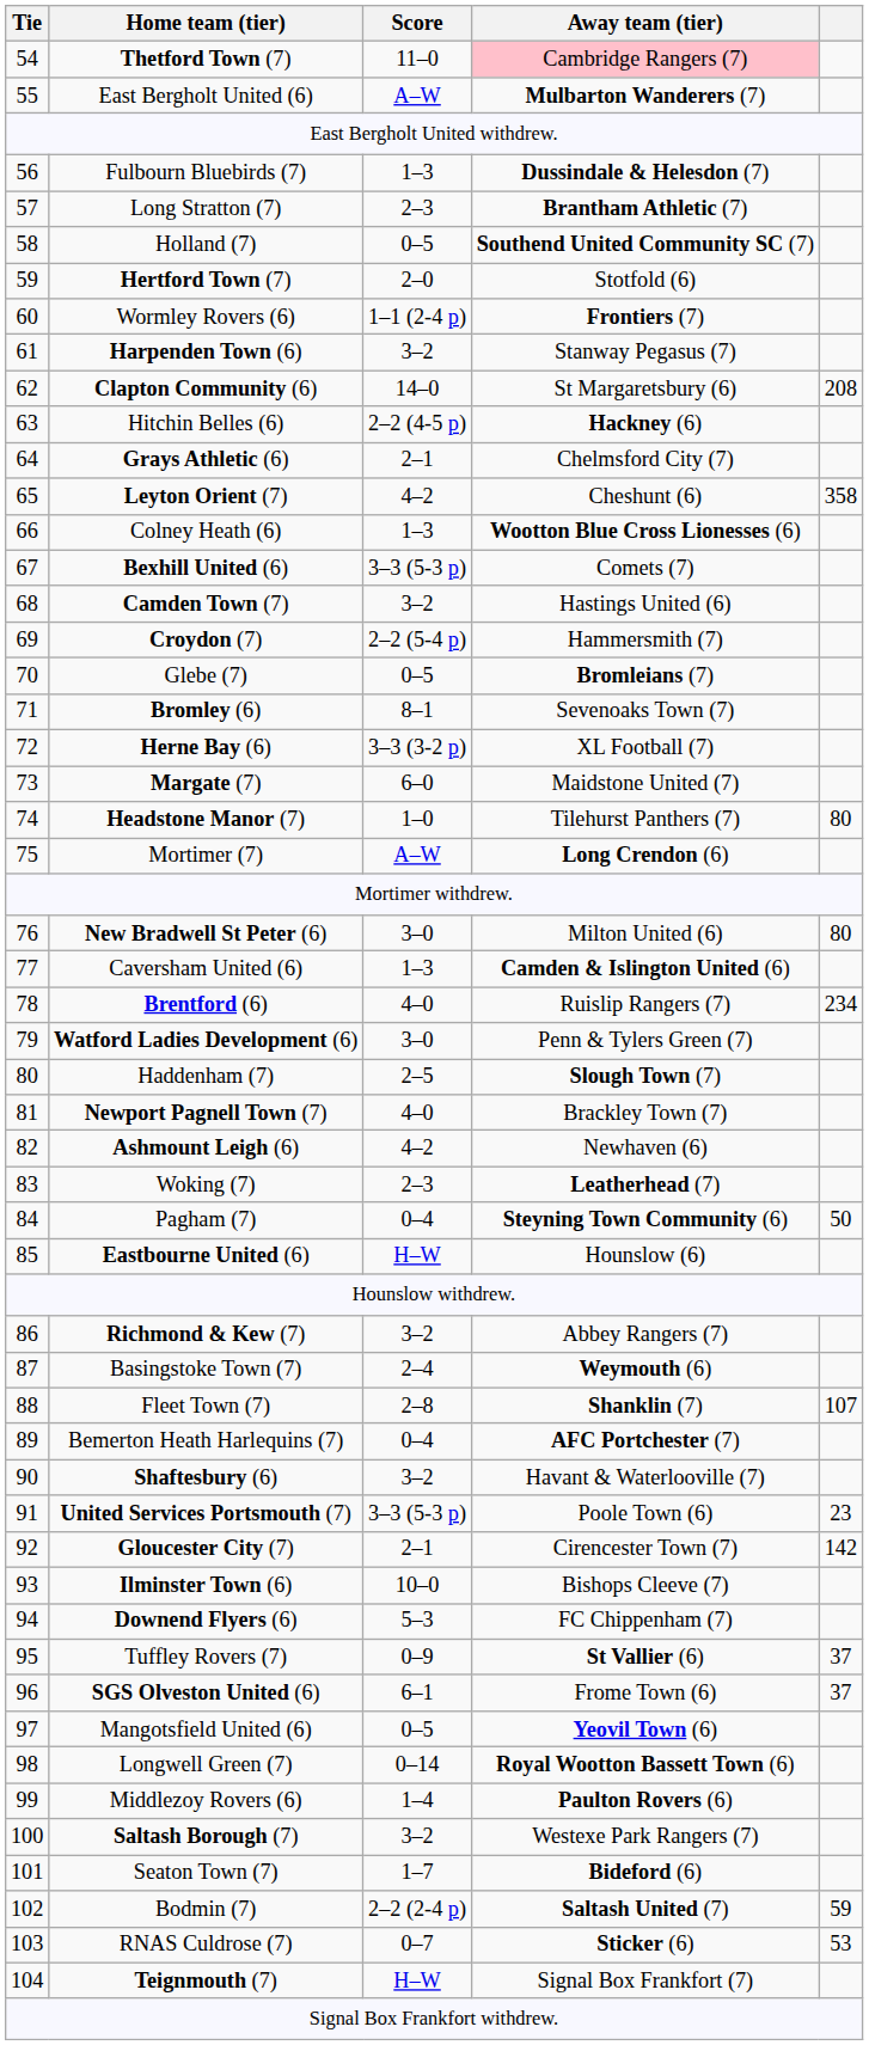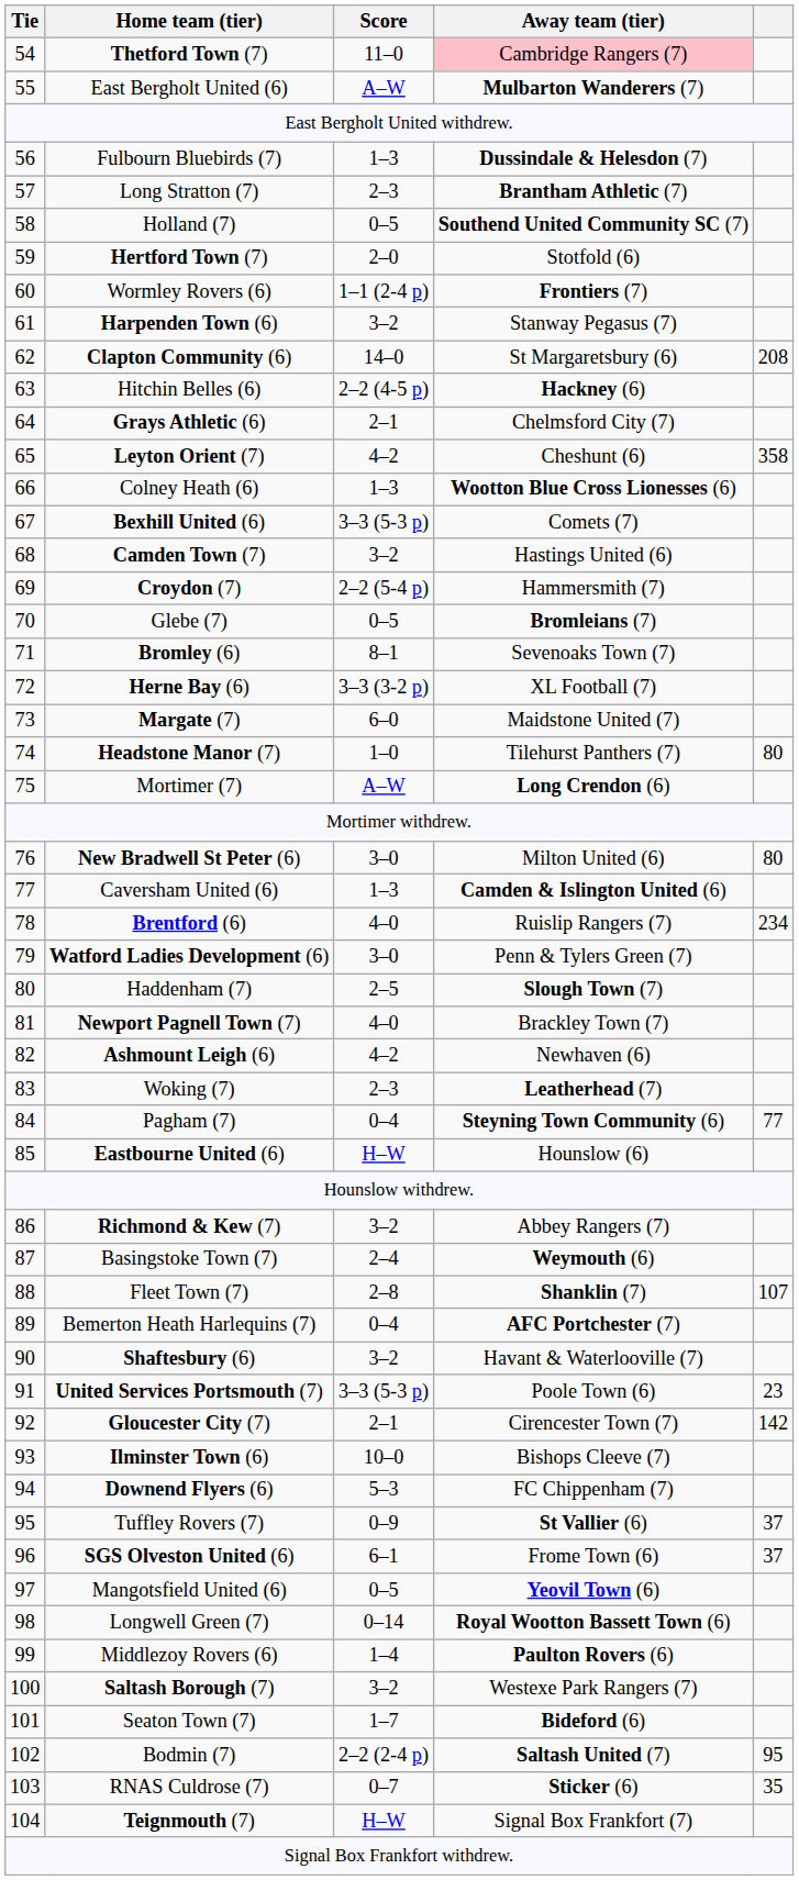Pagham (7) | column 5: 50 -> 77
Bodmin (7) | column 5: 59 -> 95
RNAS Culdrose (7) | column 5: 53 -> 35
